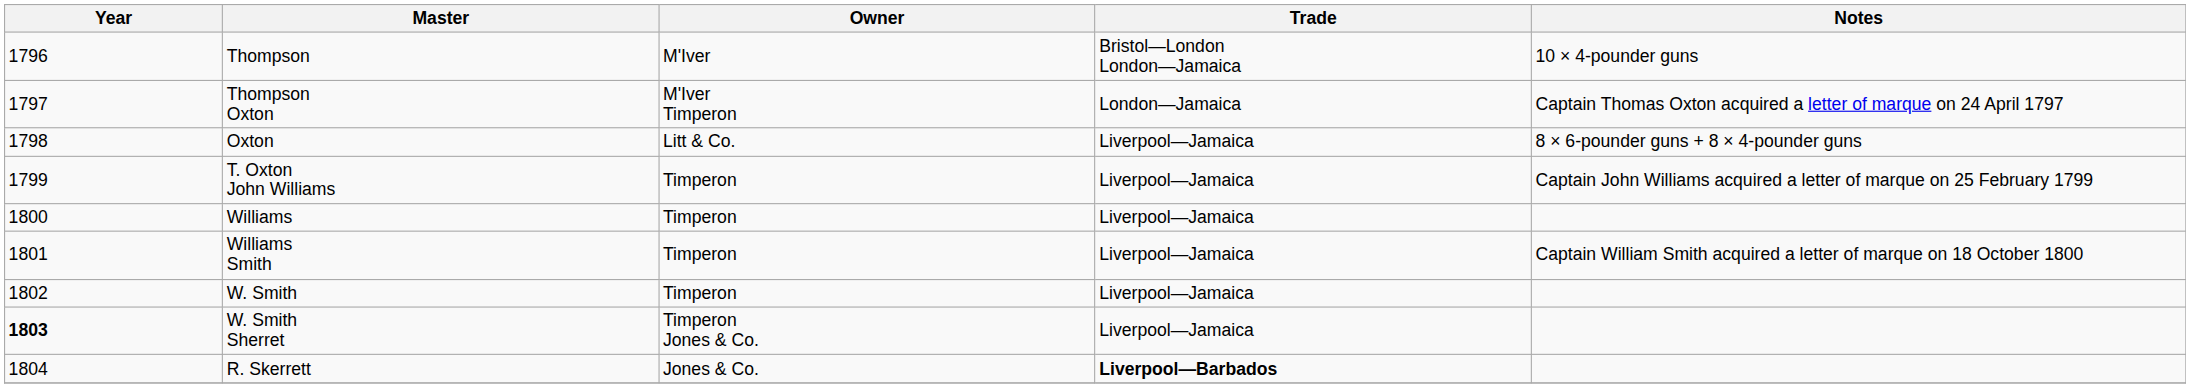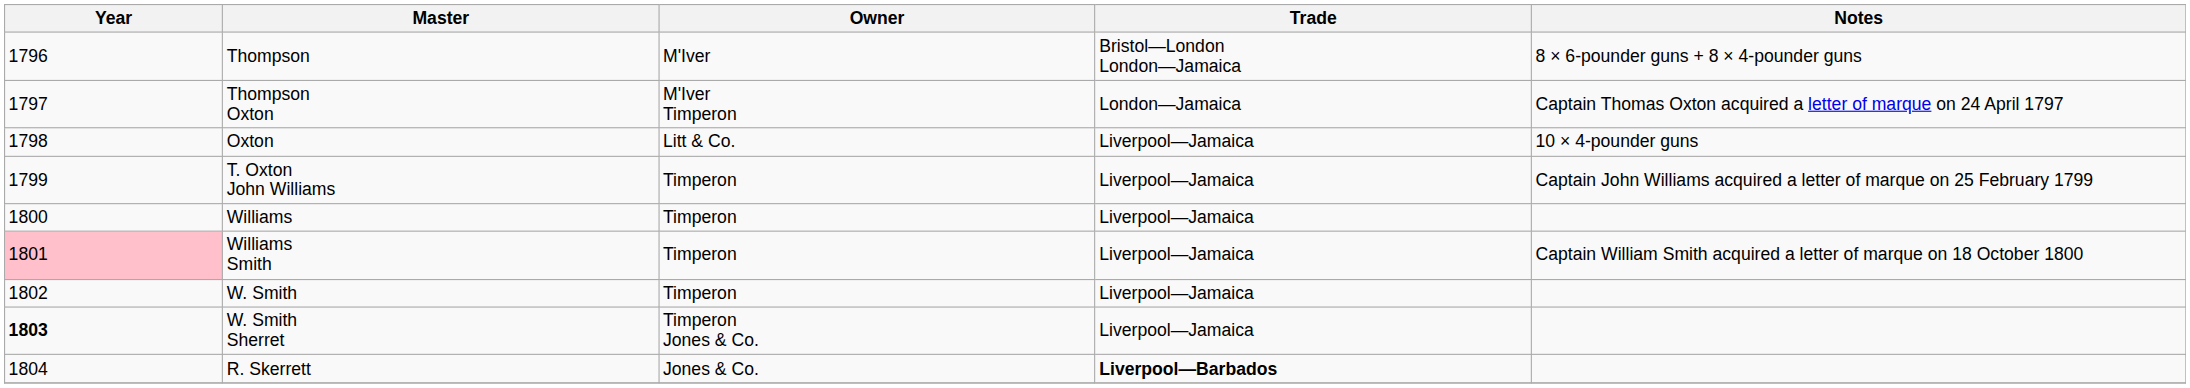Thompson | Notes: 10 × 4-pounder guns -> 8 × 6-pounder guns + 8 × 4-pounder guns
Oxton | Notes: 8 × 6-pounder guns + 8 × 4-pounder guns -> 10 × 4-pounder guns
Williams Smith | Year: no background -> pink background
